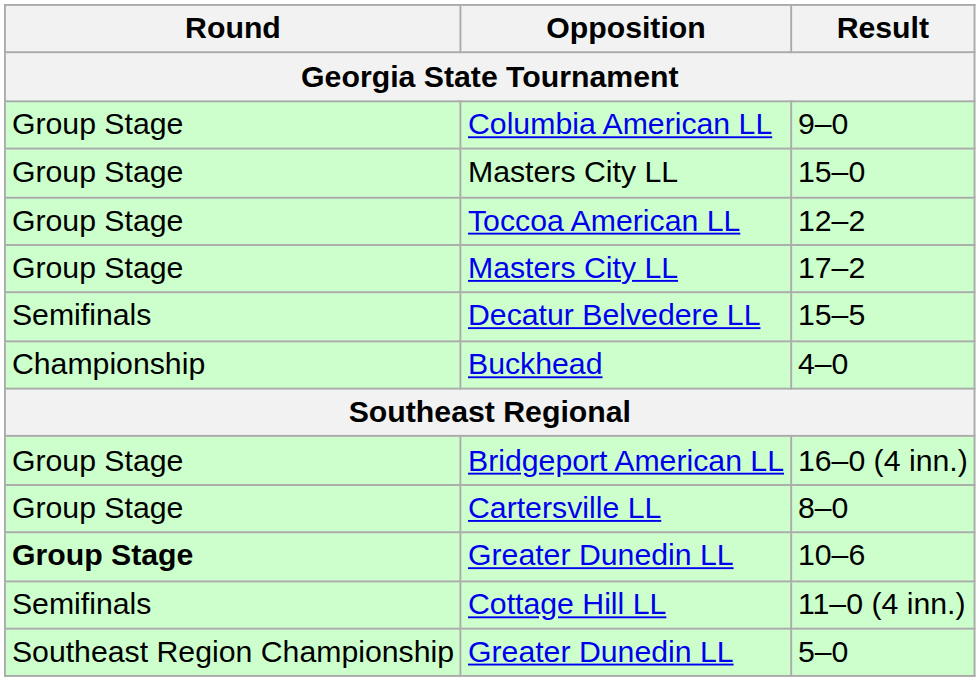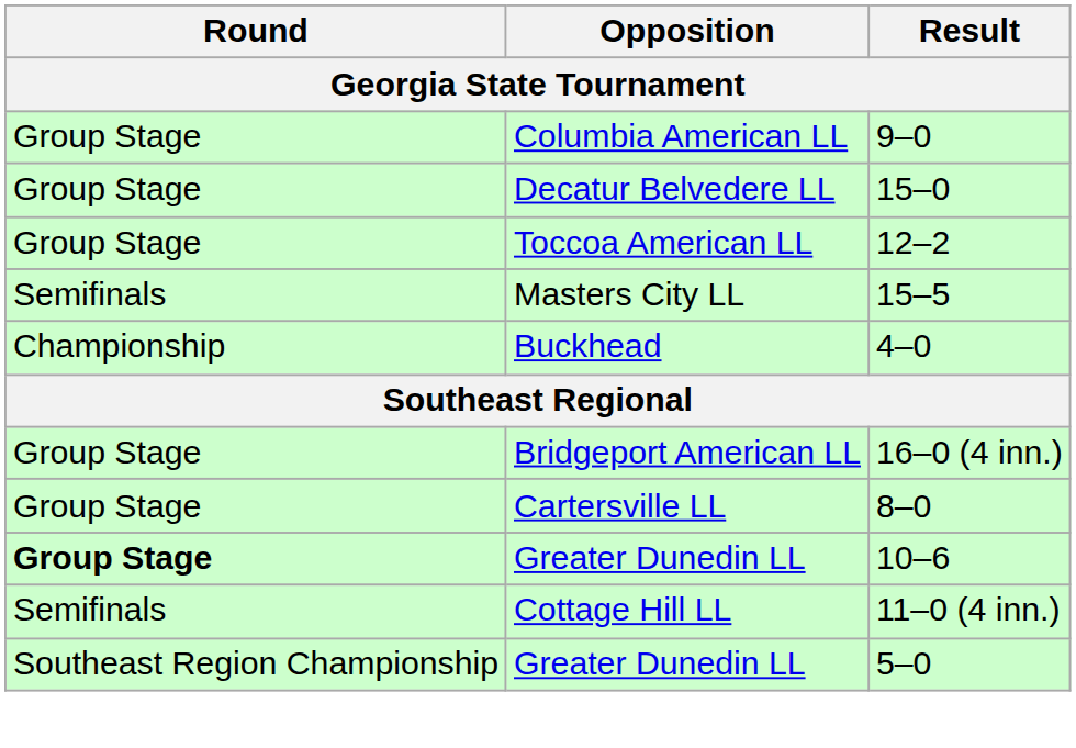15–0 | Opposition: Masters City LL -> Decatur Belvedere LL
- row: Group Stage | Masters City LL | 17–2
15–5 | Opposition: Decatur Belvedere LL -> Masters City LL
